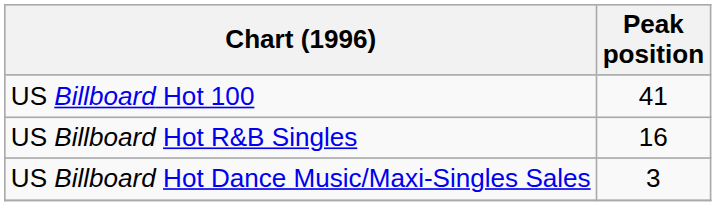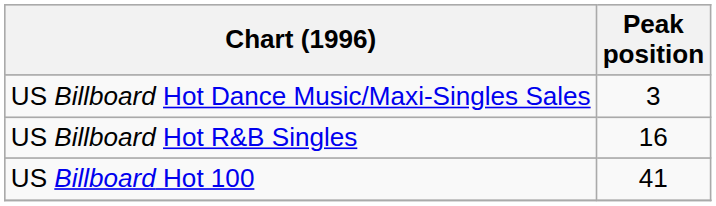rows swapped: US Billboard Hot 100 <-> US Billboard Hot Dance Music/Maxi-Singles Sales
